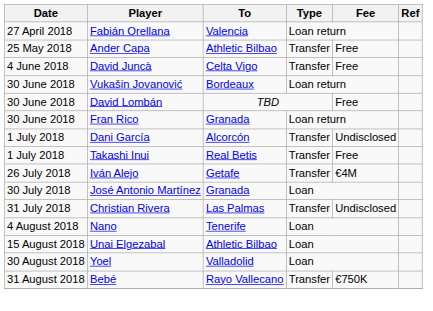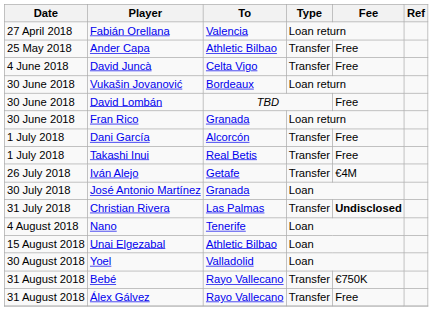Dani García | Fee: Undisclosed -> Free
Christian Rivera | Fee: normal -> bold
+ row: 31 August 2018 | Álex Gálvez | Rayo Vallecano | Transfer | Free
